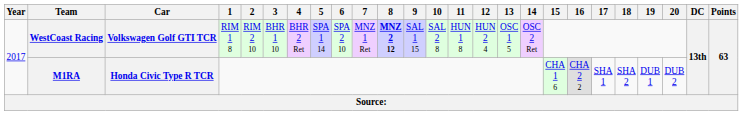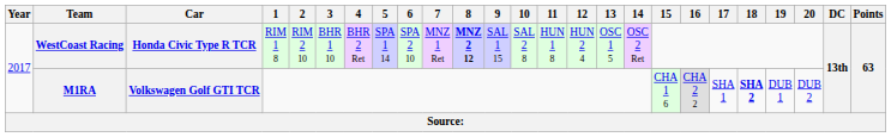WestCoast Racing | Car: Volkswagen Golf GTI TCR -> Honda Civic Type R TCR
M1RA | Car: Honda Civic Type R TCR -> Volkswagen Golf GTI TCR
M1RA | 18: normal -> bold
